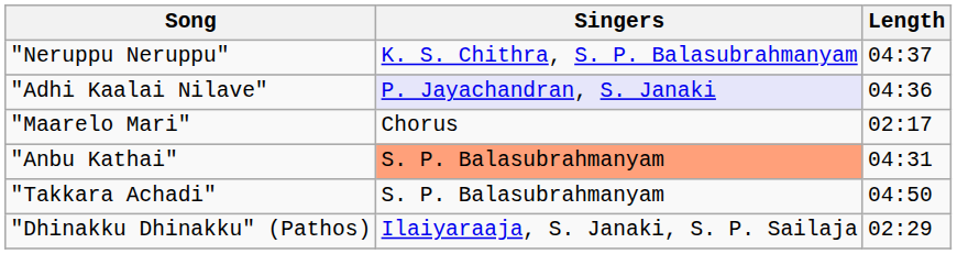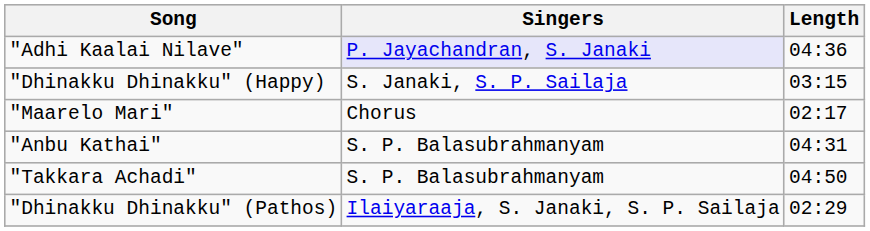- row: "Neruppu Neruppu" | K. S. Chithra, S. P. Balasubrahmanyam | 04:37
+ row: "Dhinakku Dhinakku" (Happy) | S. Janaki, S. P. Sailaja | 03:15
"Anbu Kathai" | Singers: lightsalmon background -> no background
